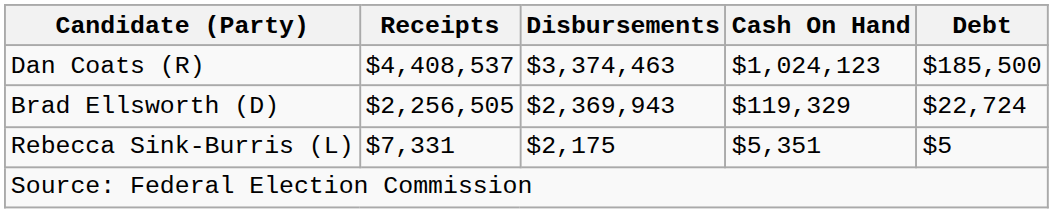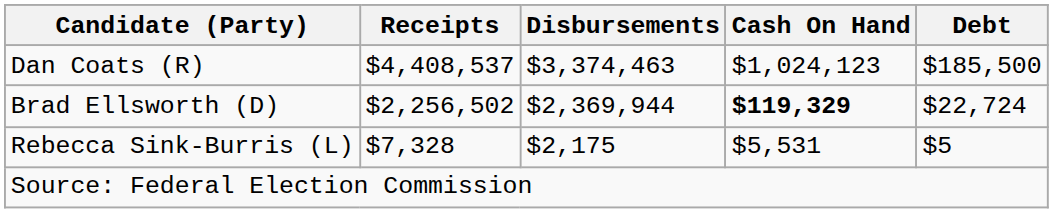Brad Ellsworth (D) | Receipts: $2,256,505 -> $2,256,502
Brad Ellsworth (D) | Disbursements: $2,369,943 -> $2,369,944
Brad Ellsworth (D) | Cash On Hand: normal -> bold
Rebecca Sink-Burris (L) | Receipts: $7,331 -> $7,328
Rebecca Sink-Burris (L) | Cash On Hand: $5,351 -> $5,531
